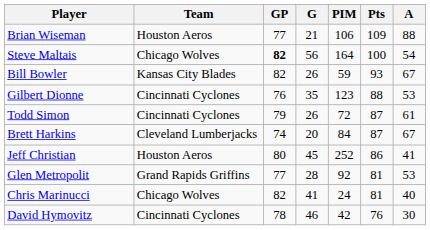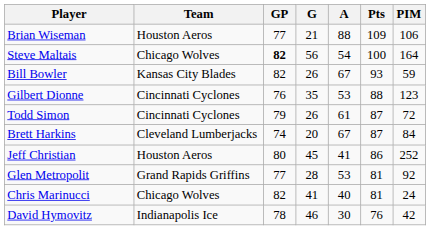columns swapped: A <-> PIM
David Hymovitz | Team: Cincinnati Cyclones -> Indianapolis Ice
